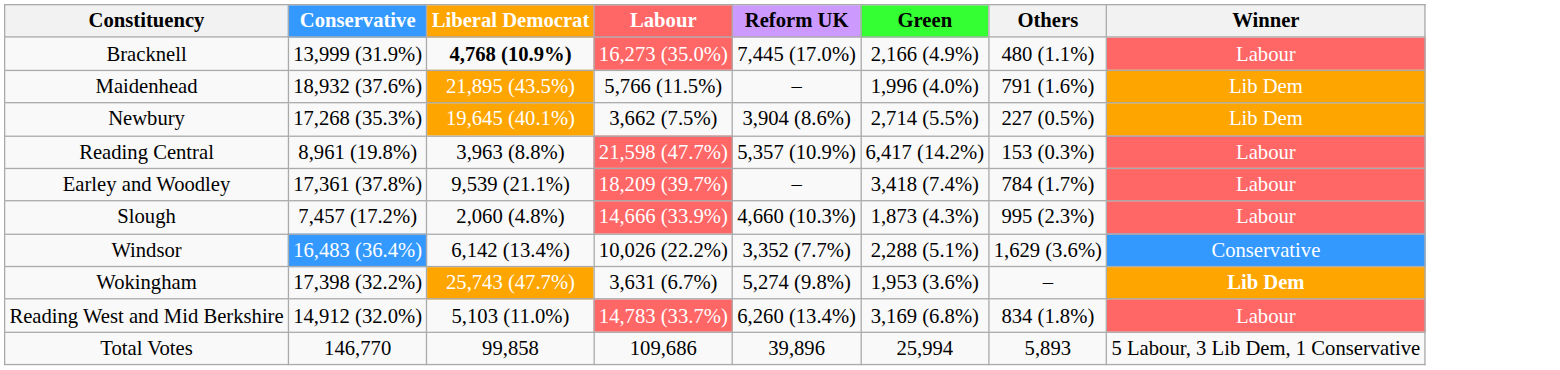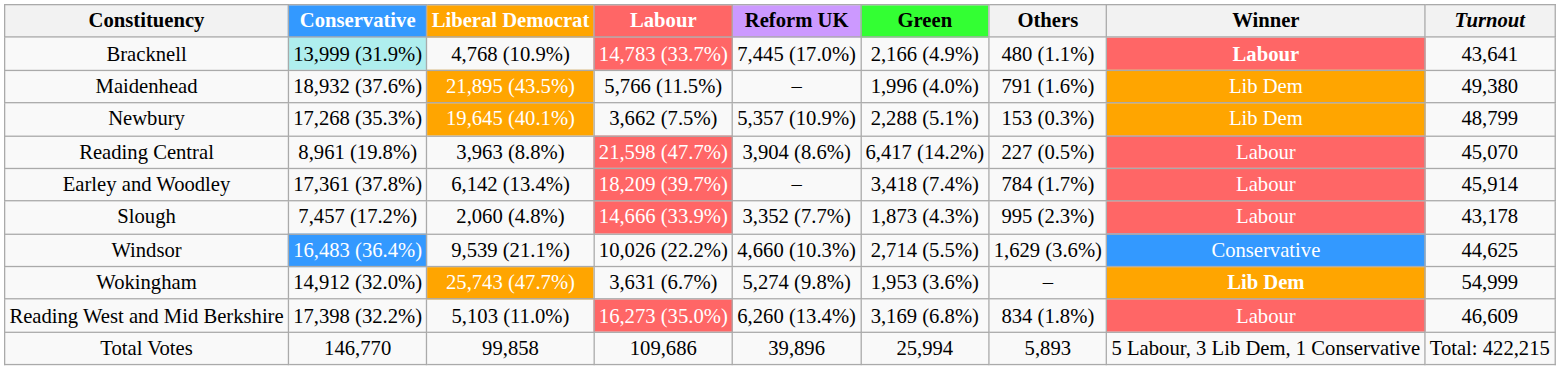+ column: Turnout | 43,641 | 49,380 | 48,799 | 45,070 | 45,914 | 43,178 | 44,625 | 54,999 | 46,609 | Total: 422,215
Bracknell | Conservative: no background -> paleturquoise background
Bracknell | Liberal Democrat: bold -> normal
Bracknell | Labour: 16,273 (35.0%) -> 14,783 (33.7%)
Bracknell | Winner: normal -> bold
Newbury | Reform UK: 3,904 (8.6%) -> 5,357 (10.9%)
Newbury | Green: 2,714 (5.5%) -> 2,288 (5.1%)
Newbury | Others: 227 (0.5%) -> 153 (0.3%)
Reading Central | Reform UK: 5,357 (10.9%) -> 3,904 (8.6%)
Reading Central | Others: 153 (0.3%) -> 227 (0.5%)
Earley and Woodley | Liberal Democrat: 9,539 (21.1%) -> 6,142 (13.4%)
Slough | Reform UK: 4,660 (10.3%) -> 3,352 (7.7%)
Windsor | Liberal Democrat: 6,142 (13.4%) -> 9,539 (21.1%)
Windsor | Reform UK: 3,352 (7.7%) -> 4,660 (10.3%)
Windsor | Green: 2,288 (5.1%) -> 2,714 (5.5%)
Wokingham | Conservative: 17,398 (32.2%) -> 14,912 (32.0%)
Reading West and Mid Berkshire | Conservative: 14,912 (32.0%) -> 17,398 (32.2%)
Reading West and Mid Berkshire | Labour: 14,783 (33.7%) -> 16,273 (35.0%)
